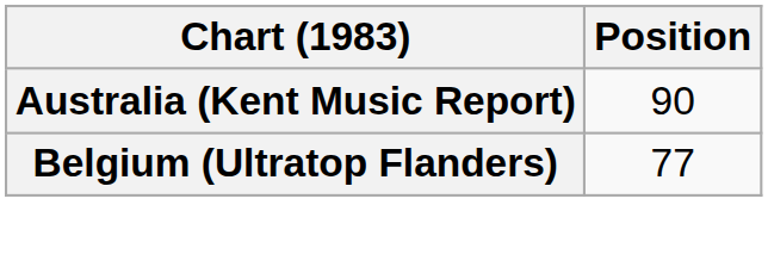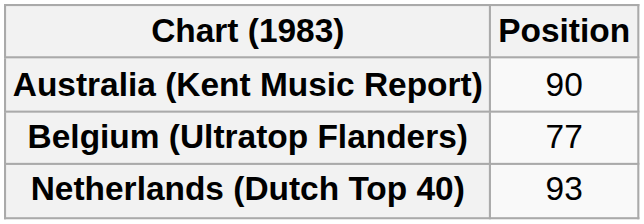+ row: Netherlands (Dutch Top 40) | 93
